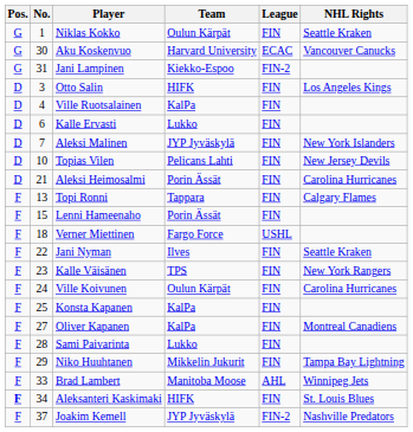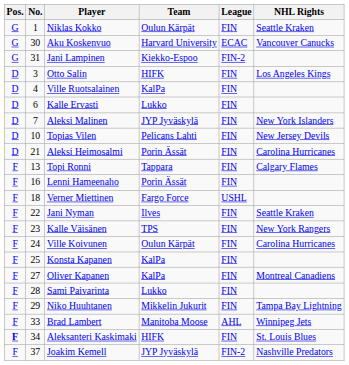Lenni Hameenaho | No.: 15 -> 16
